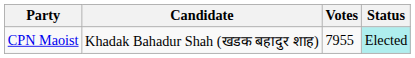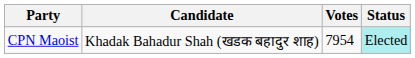CPN Maoist | Votes: 7955 -> 7954
